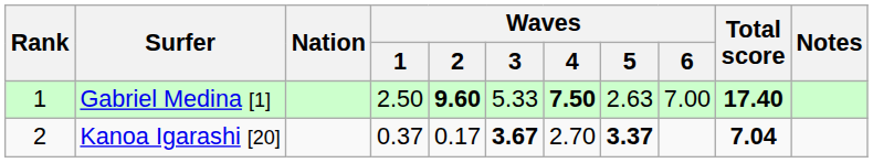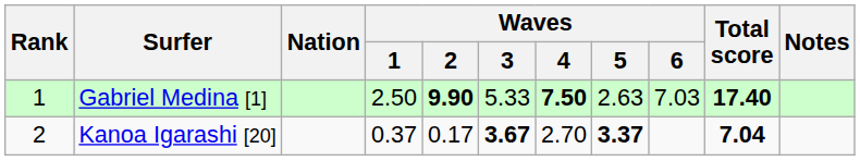Gabriel Medina [1] | Waves / 2: 9.60 -> 9.90
Gabriel Medina [1] | Waves / 6: 7.00 -> 7.03
